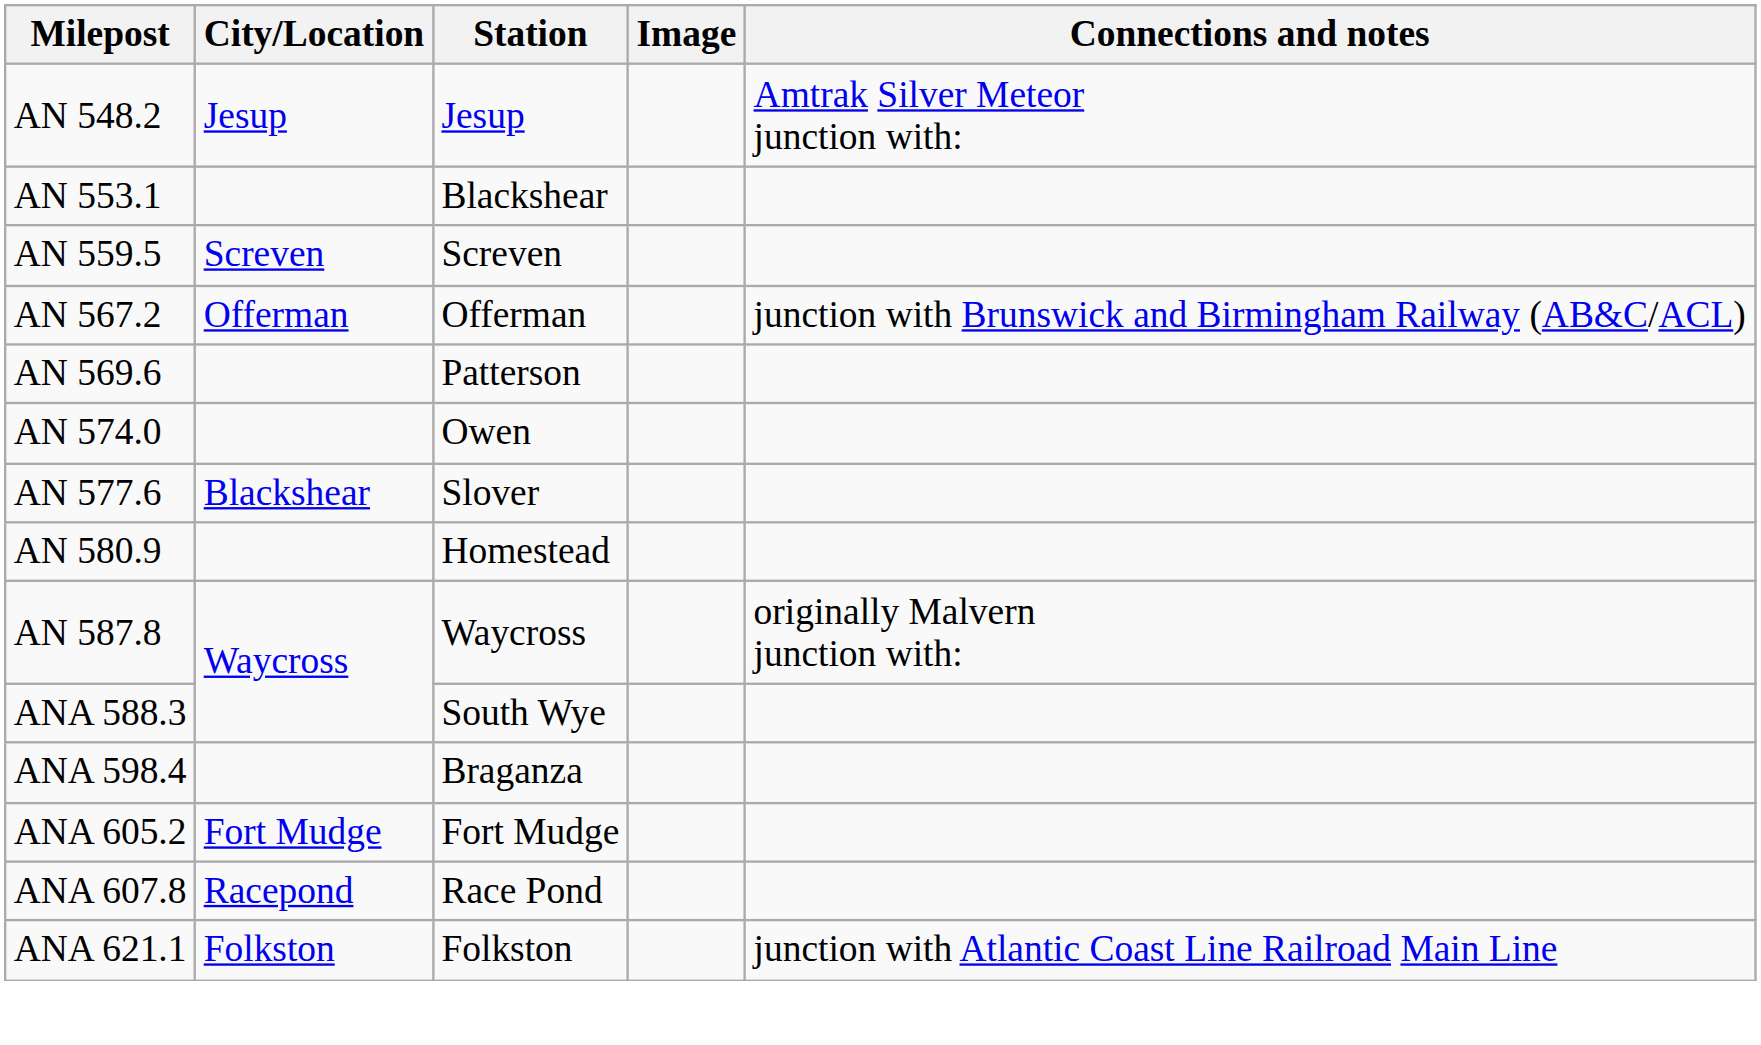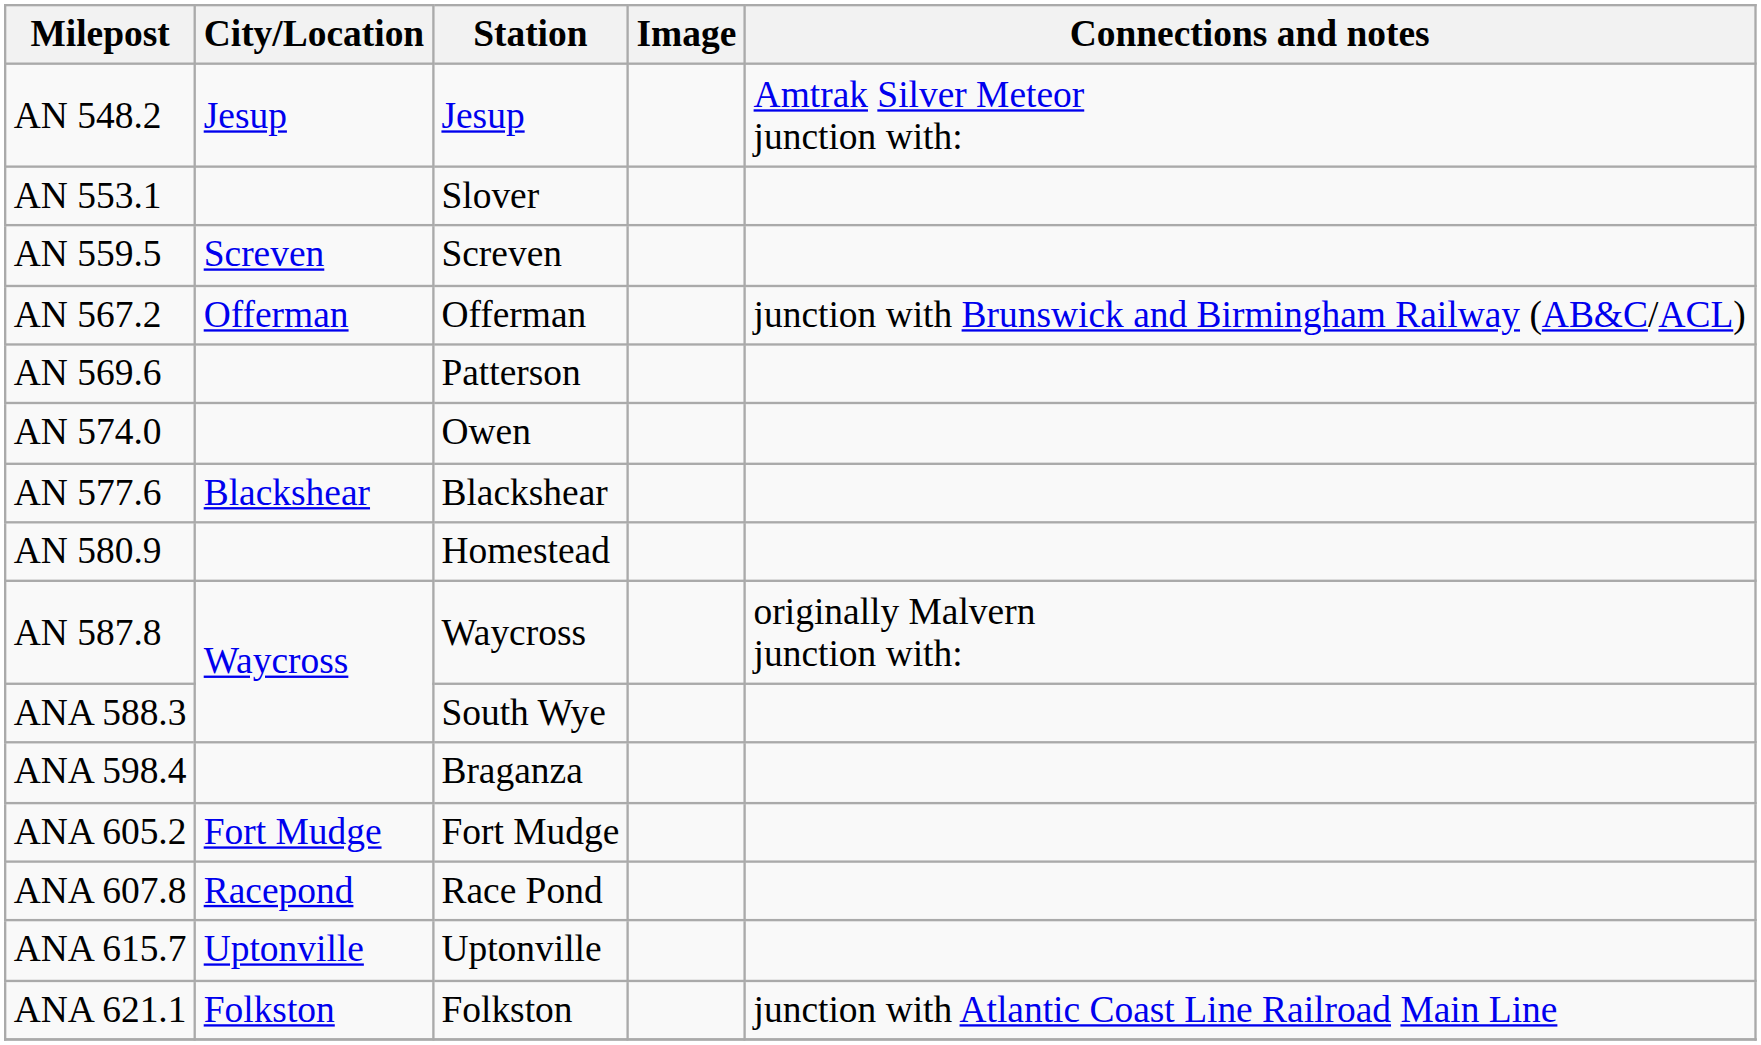AN 553.1 | Station: Blackshear -> Slover
AN 577.6 | Station: Slover -> Blackshear
+ row: ANA 615.7 | Uptonville | Uptonville
